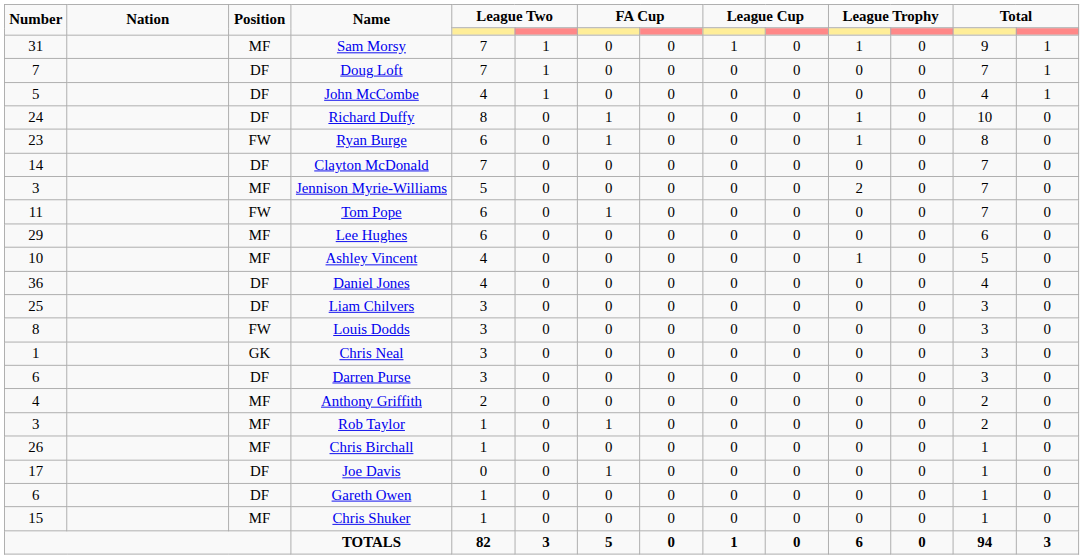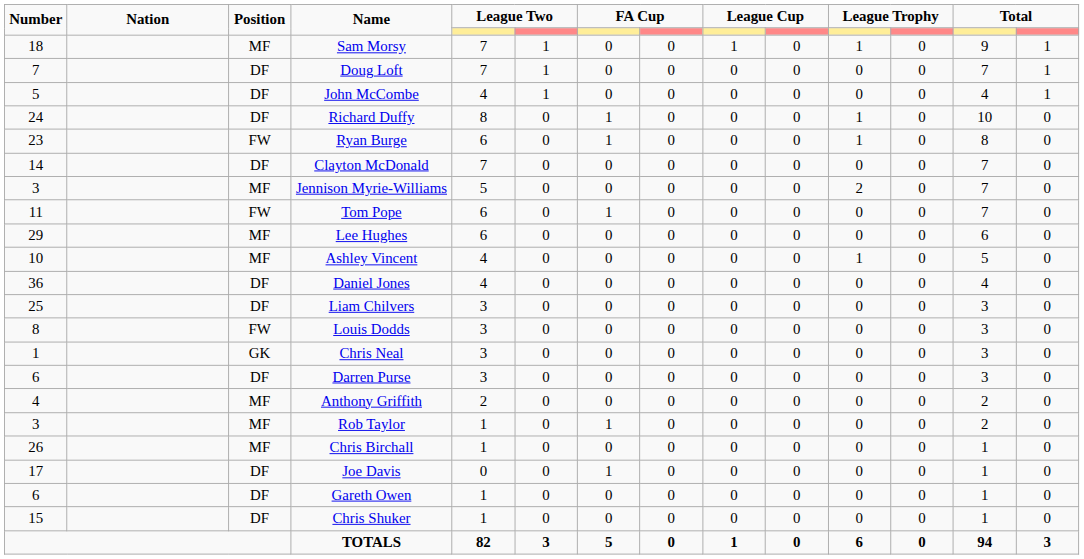Sam Morsy | Number: 31 -> 18
Chris Shuker | Position: MF -> DF
